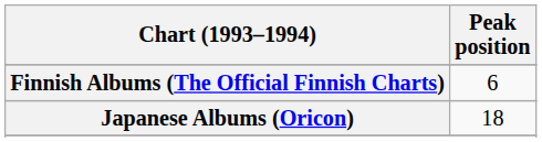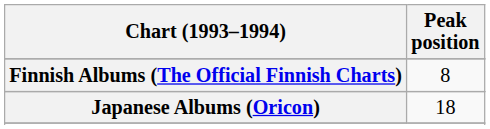Finnish Albums (The Official Finnish Charts) | Peak position: 6 -> 8
